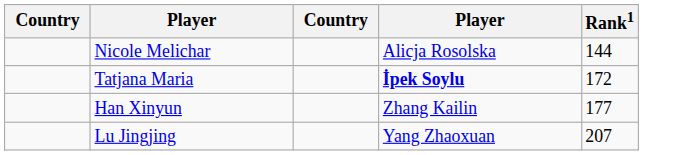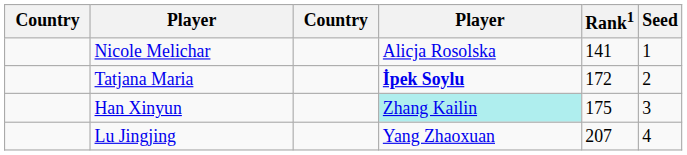+ column: Seed | 1 | 2 | 3 | 4
Nicole Melichar | Rank1: 144 -> 141
Han Xinyun | column 4: no background -> paleturquoise background
Han Xinyun | Rank1: 177 -> 175
